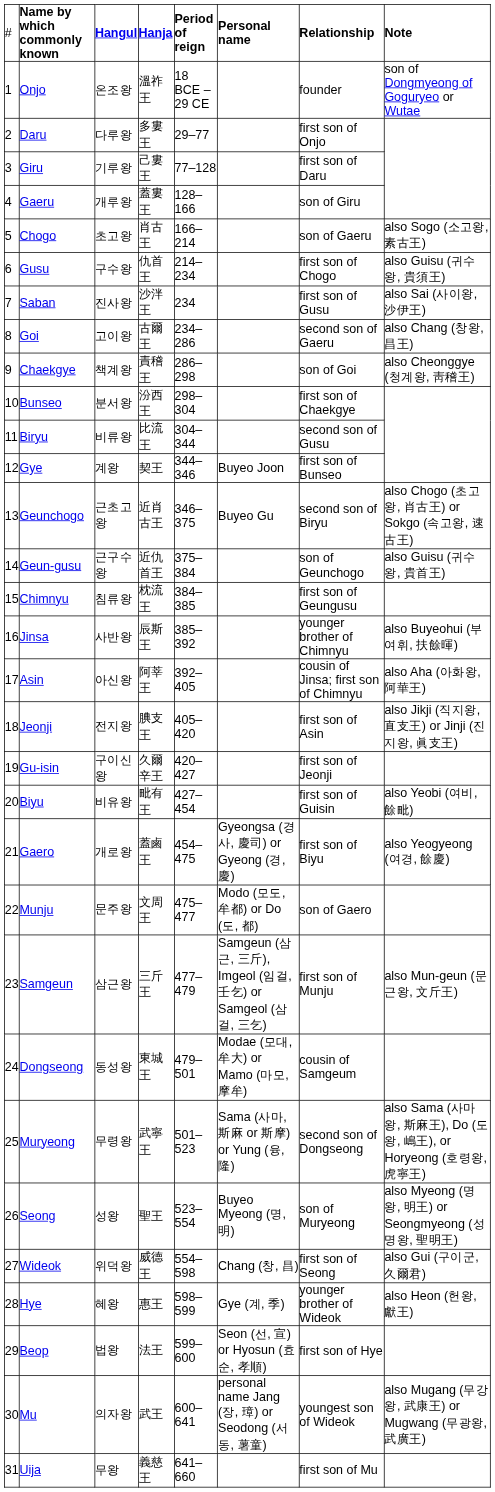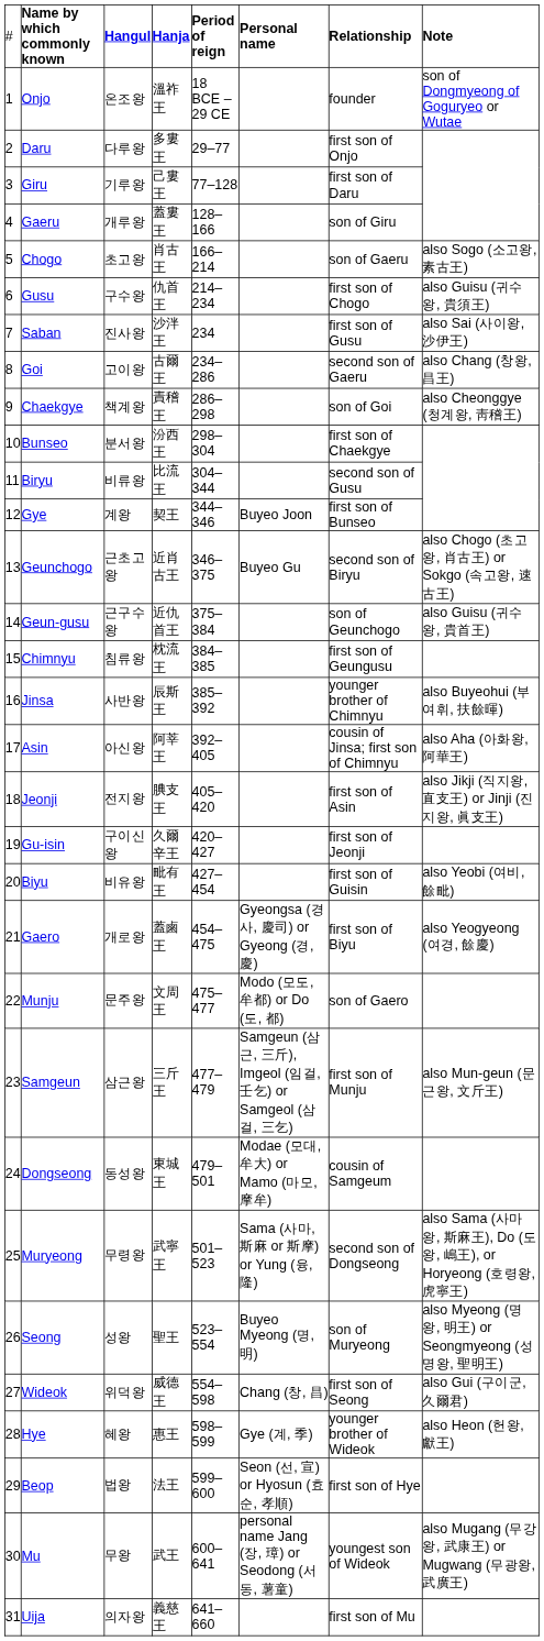Mu | column 3: 의자왕 -> 무왕
Uija | column 3: 무왕 -> 의자왕
